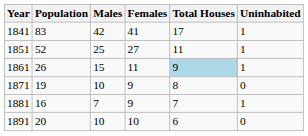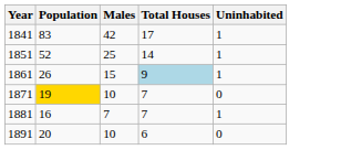- column: Females | 41 | 27 | 11 | 9 | 9 | 10
1851 | Total Houses: 11 -> 14
1871 | Population: no background -> gold background
1871 | Total Houses: 8 -> 7
